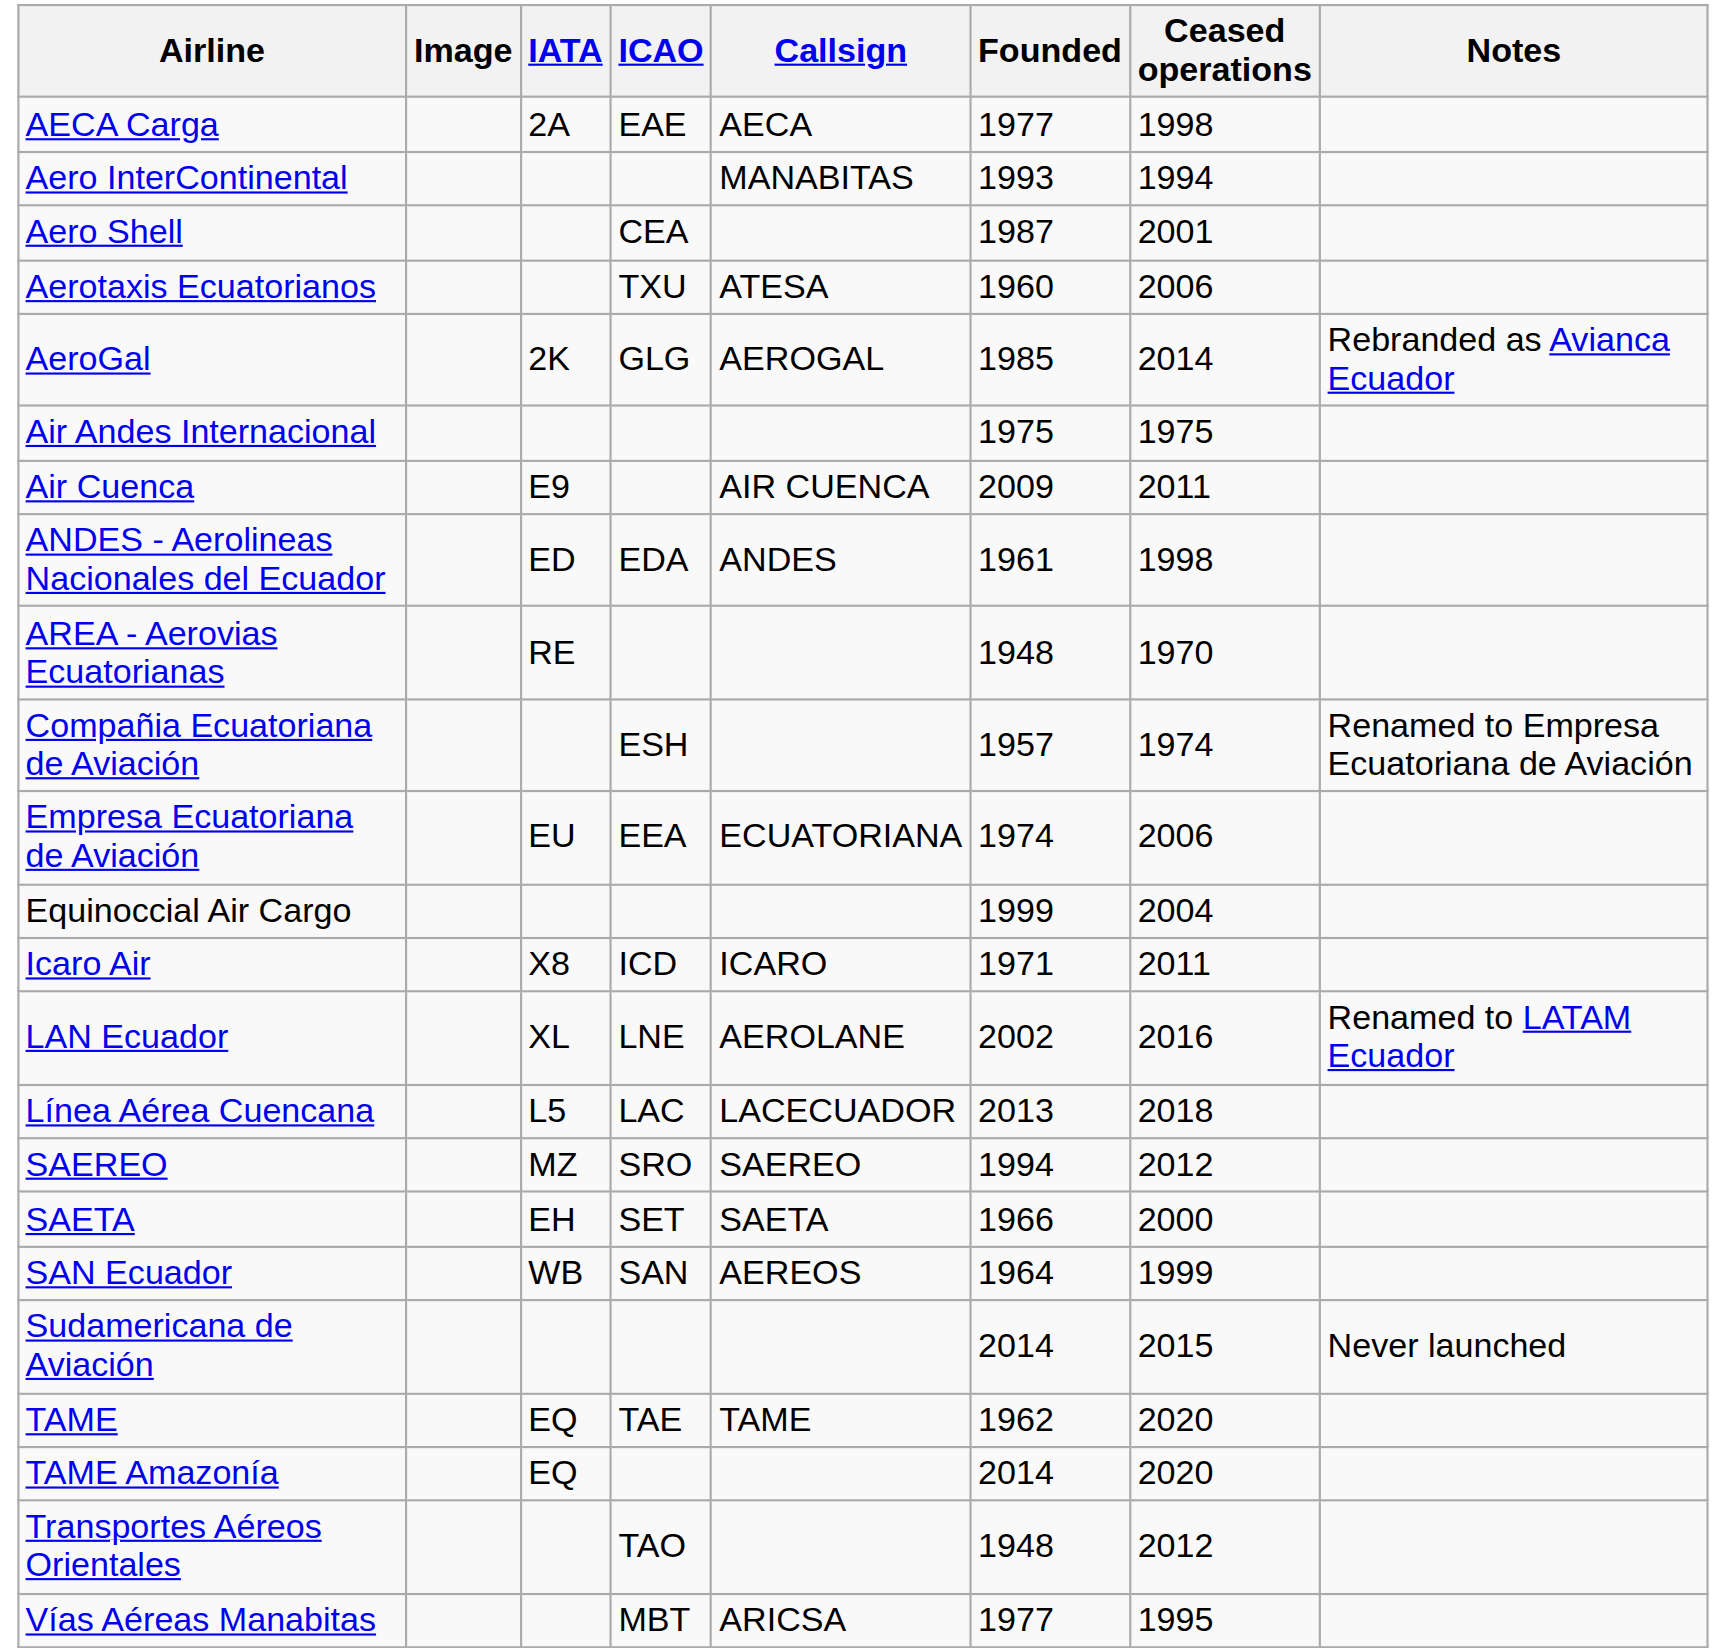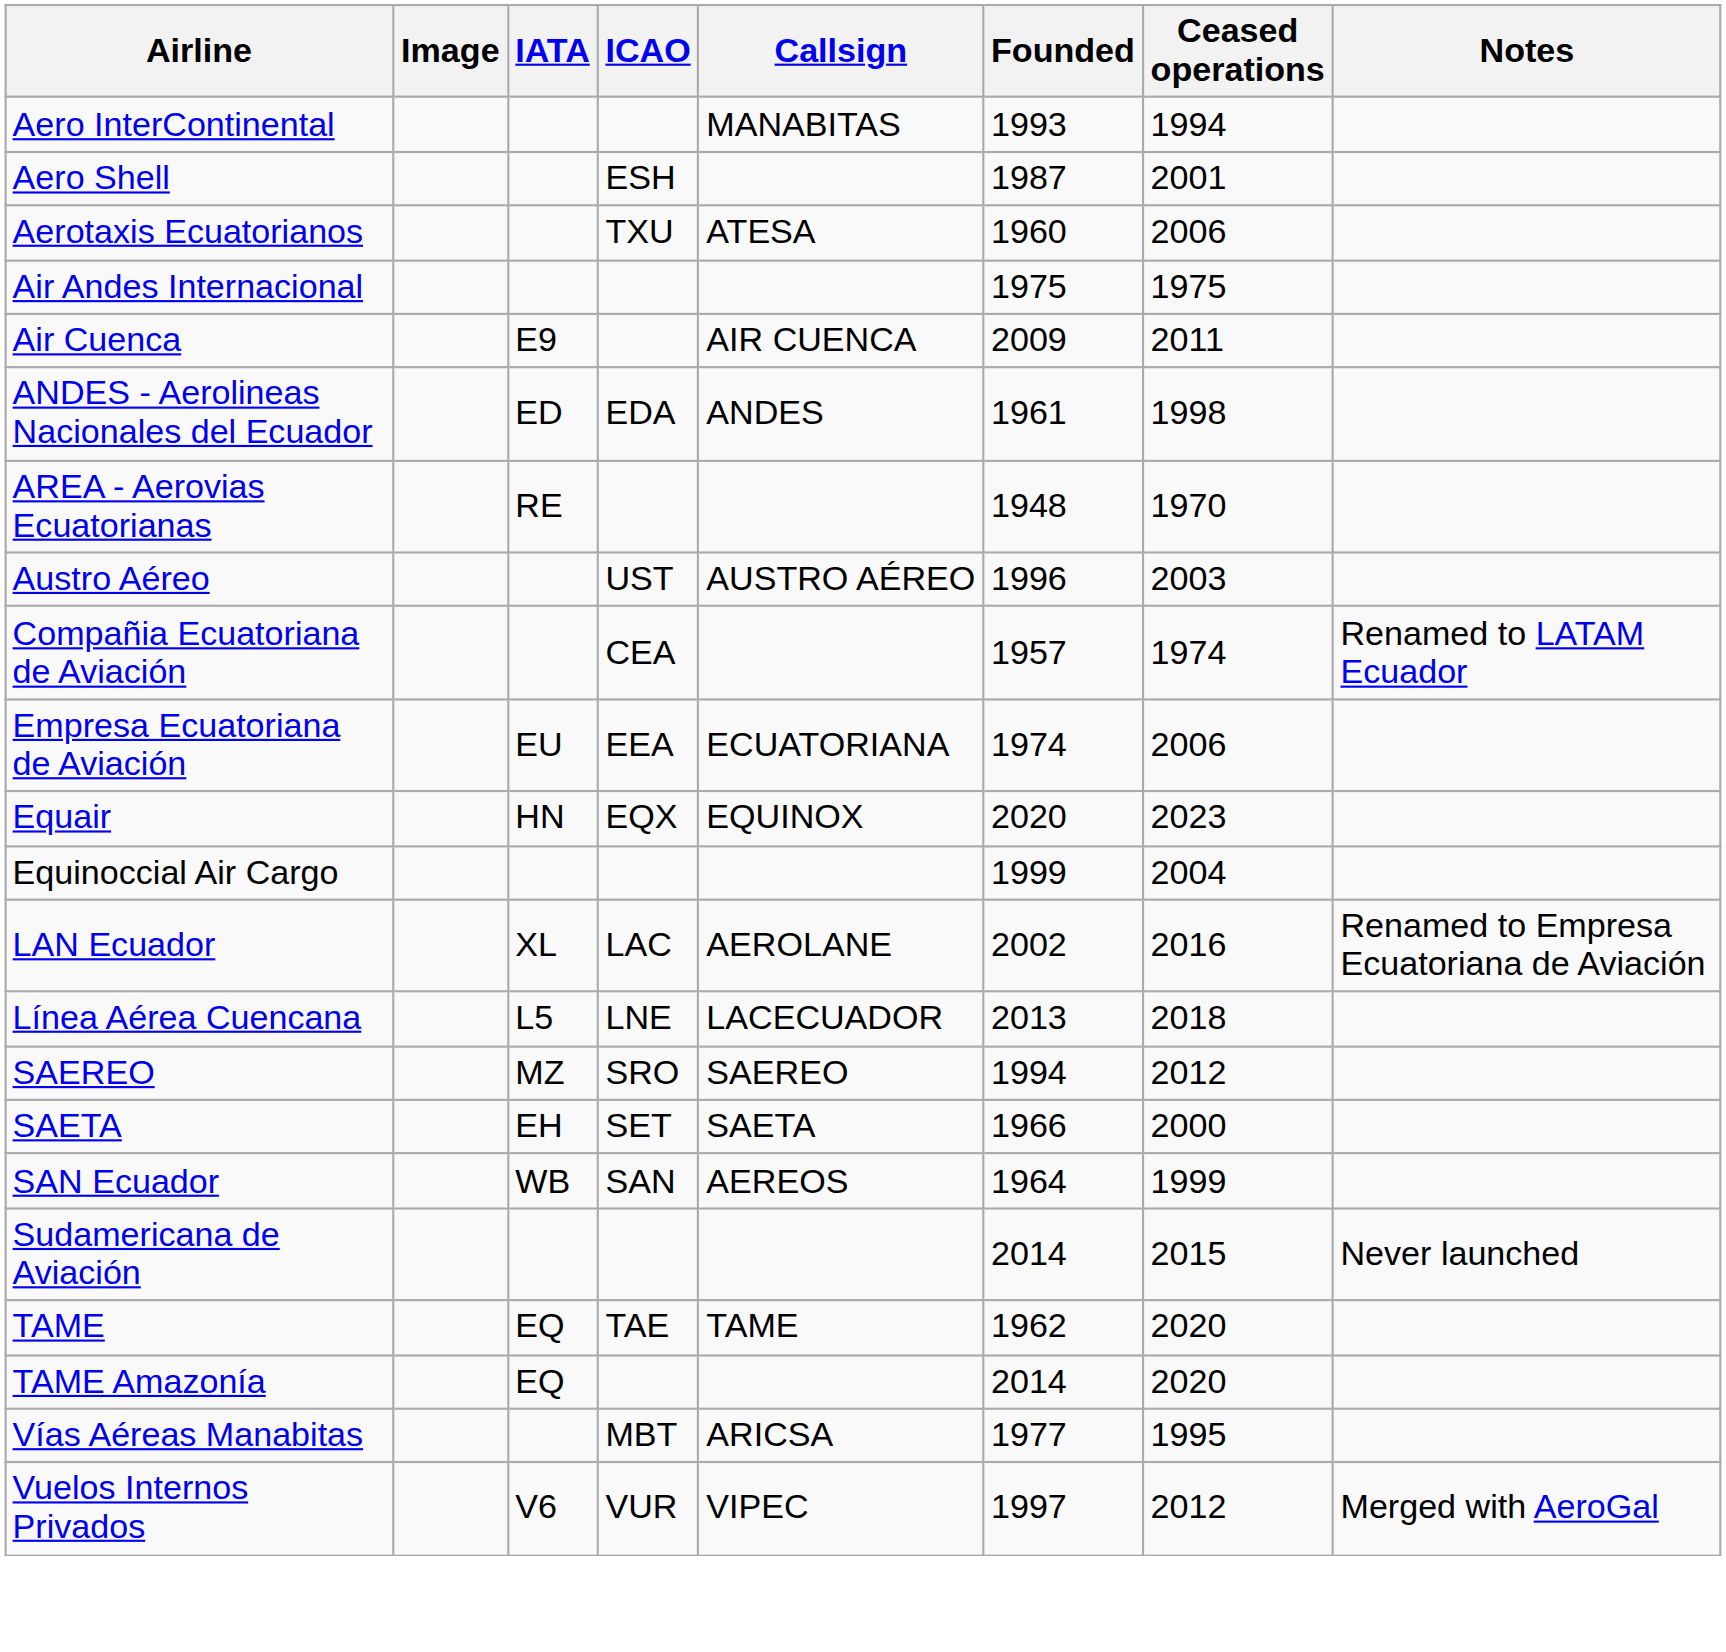- row: AECA Carga | 2A | EAE | AECA | 1977 | 1998
Aero Shell | ICAO: CEA -> ESH
- row: AeroGal | 2K | GLG | AEROGAL | 1985 | 2014 | Rebranded as Avianca Ecuador
+ row: Austro Aéreo | UST | AUSTRO AÉREO | 1996 | 2003
Compañia Ecuatoriana de Aviación | ICAO: ESH -> CEA
Compañia Ecuatoriana de Aviación | Notes: Renamed to Empresa Ecuatoriana de Aviación -> Renamed to LATAM Ecuador
+ row: Equair | HN | EQX | EQUINOX | 2020 | 2023
- row: Icaro Air | X8 | ICD | ICARO | 1971 | 2011
LAN Ecuador | ICAO: LNE -> LAC
LAN Ecuador | Notes: Renamed to LATAM Ecuador -> Renamed to Empresa Ecuatoriana de Aviación
Línea Aérea Cuencana | ICAO: LAC -> LNE
- row: Transportes Aéreos Orientales | TAO | 1948 | 2012
+ row: Vuelos Internos Privados | V6 | VUR | VIPEC | 1997 | 2012 | Merged with AeroGal
